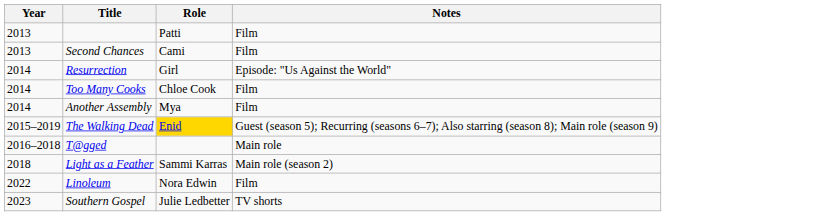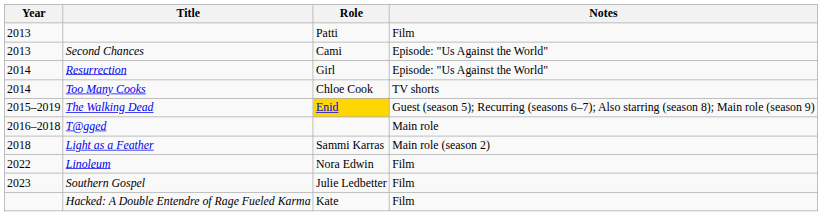Second Chances | Notes: Film -> Episode: "Us Against the World"
Too Many Cooks | Notes: Film -> TV shorts
- row: 2014 | Another Assembly | Mya | Film
Southern Gospel | Notes: TV shorts -> Film
+ row: Hacked: A Double Entendre of Rage Fueled Karma | Kate | Film
